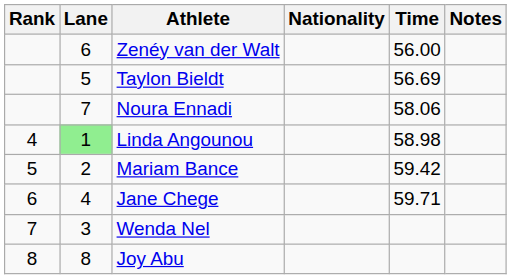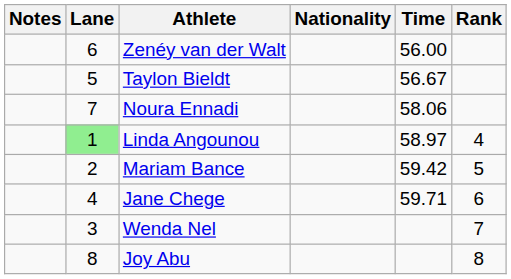columns swapped: Rank <-> Notes
Taylon Bieldt | Time: 56.69 -> 56.67
Linda Angounou | Time: 58.98 -> 58.97
